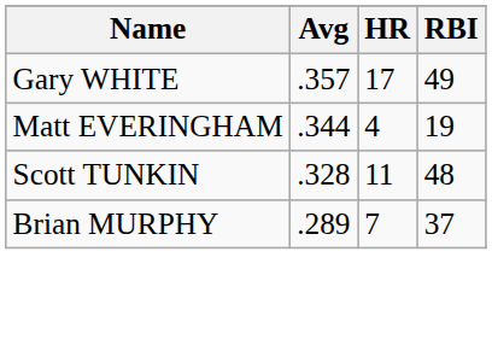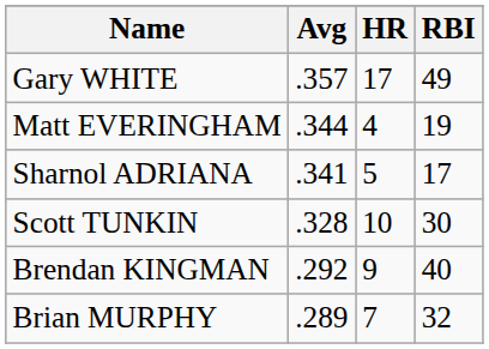+ row: Sharnol ADRIANA | .341 | 5 | 17
Scott TUNKIN | HR: 11 -> 10
Scott TUNKIN | RBI: 48 -> 30
+ row: Brendan KINGMAN | .292 | 9 | 40
Brian MURPHY | RBI: 37 -> 32
